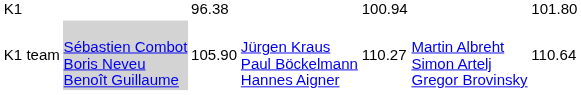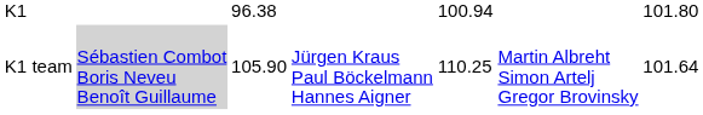K1 team | column 5: 110.27 -> 110.25
K1 team | column 7: 110.64 -> 101.64
